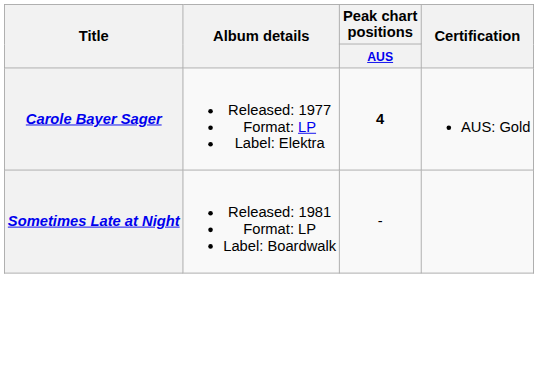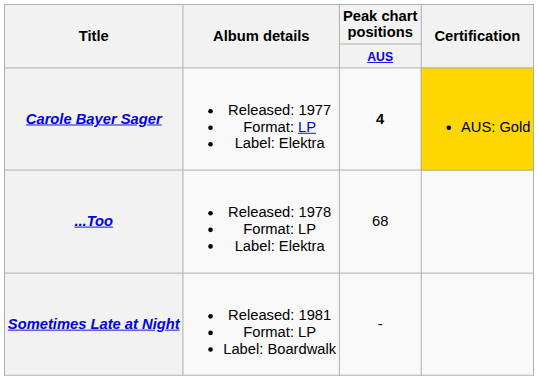Carole Bayer Sager | Certification: no background -> gold background
+ row: ...Too | Released: 1978 Format: LP Label: Elektra | 68
